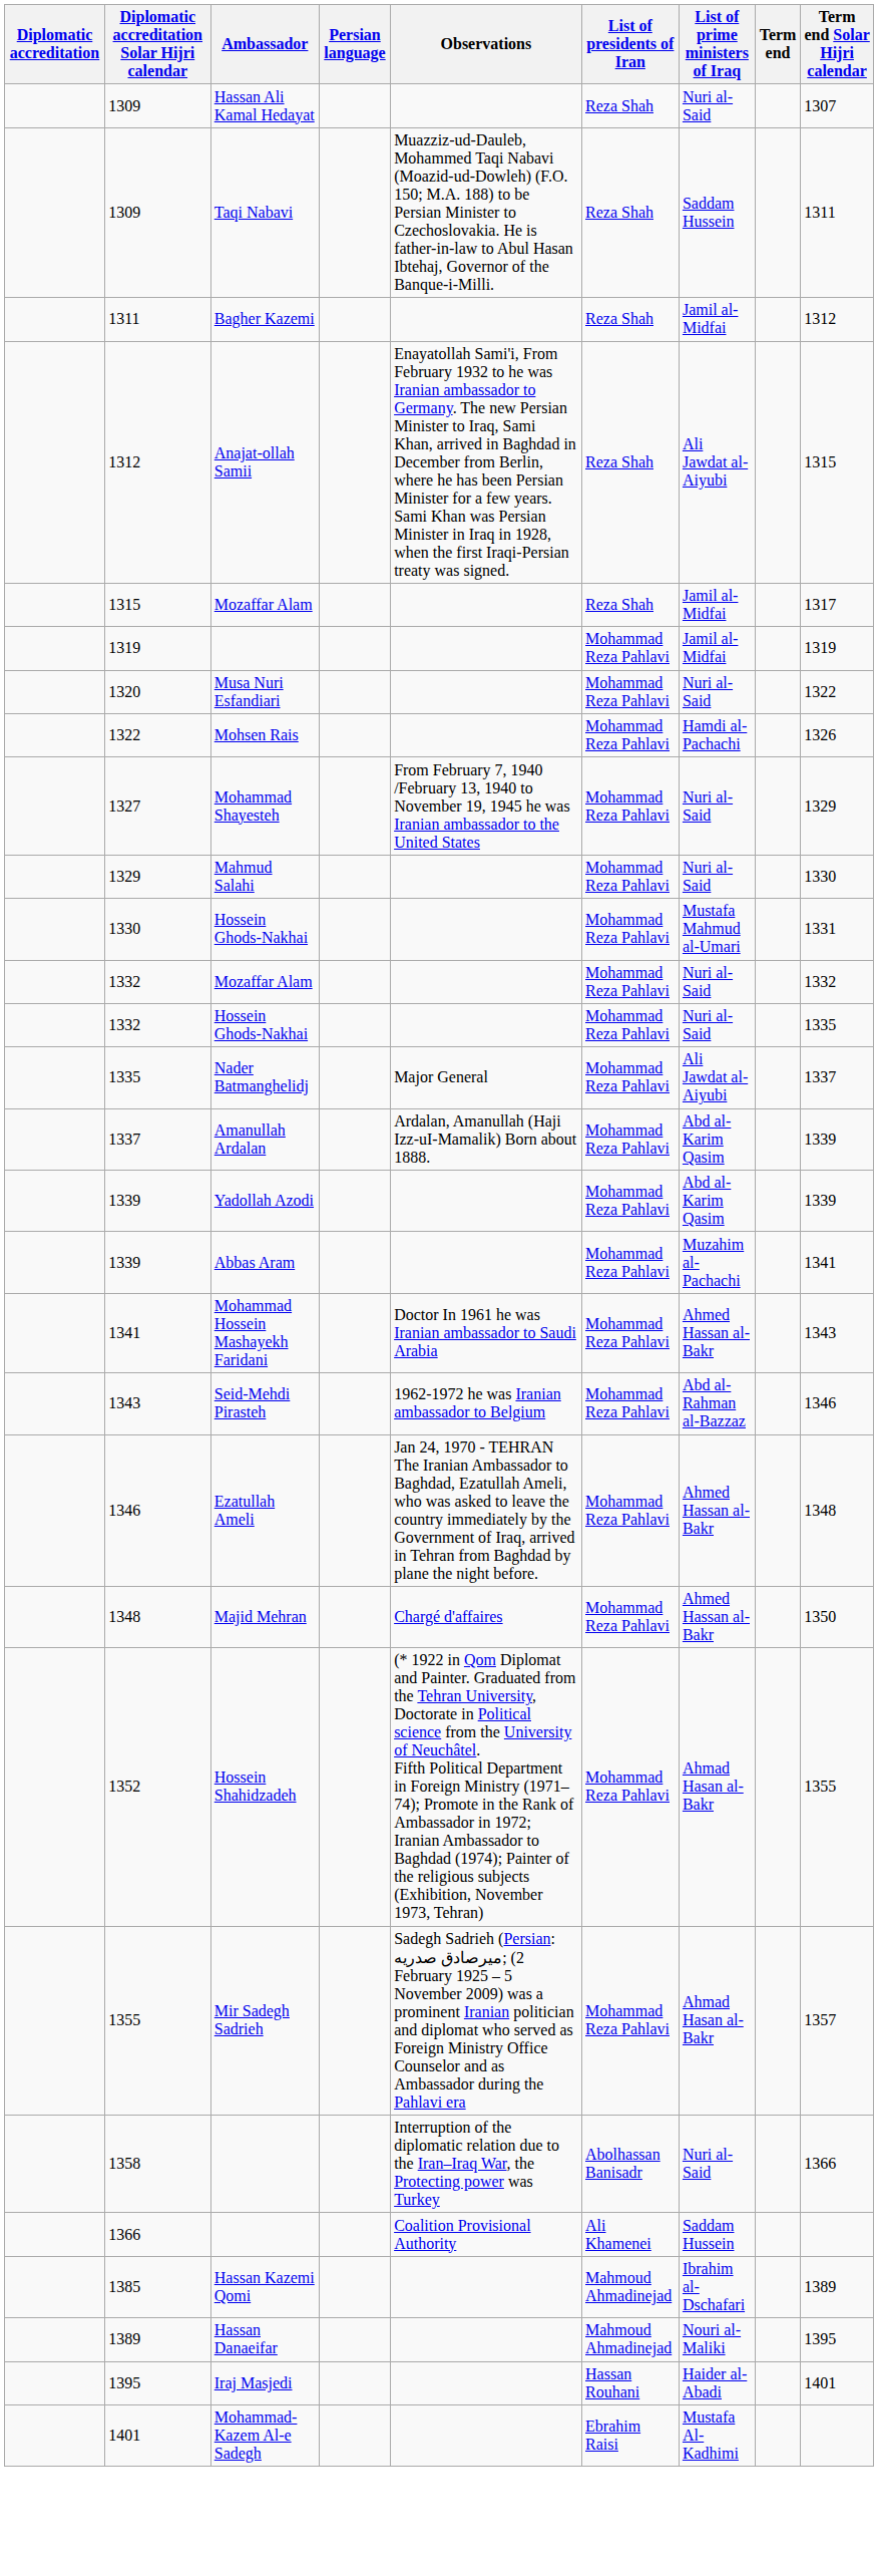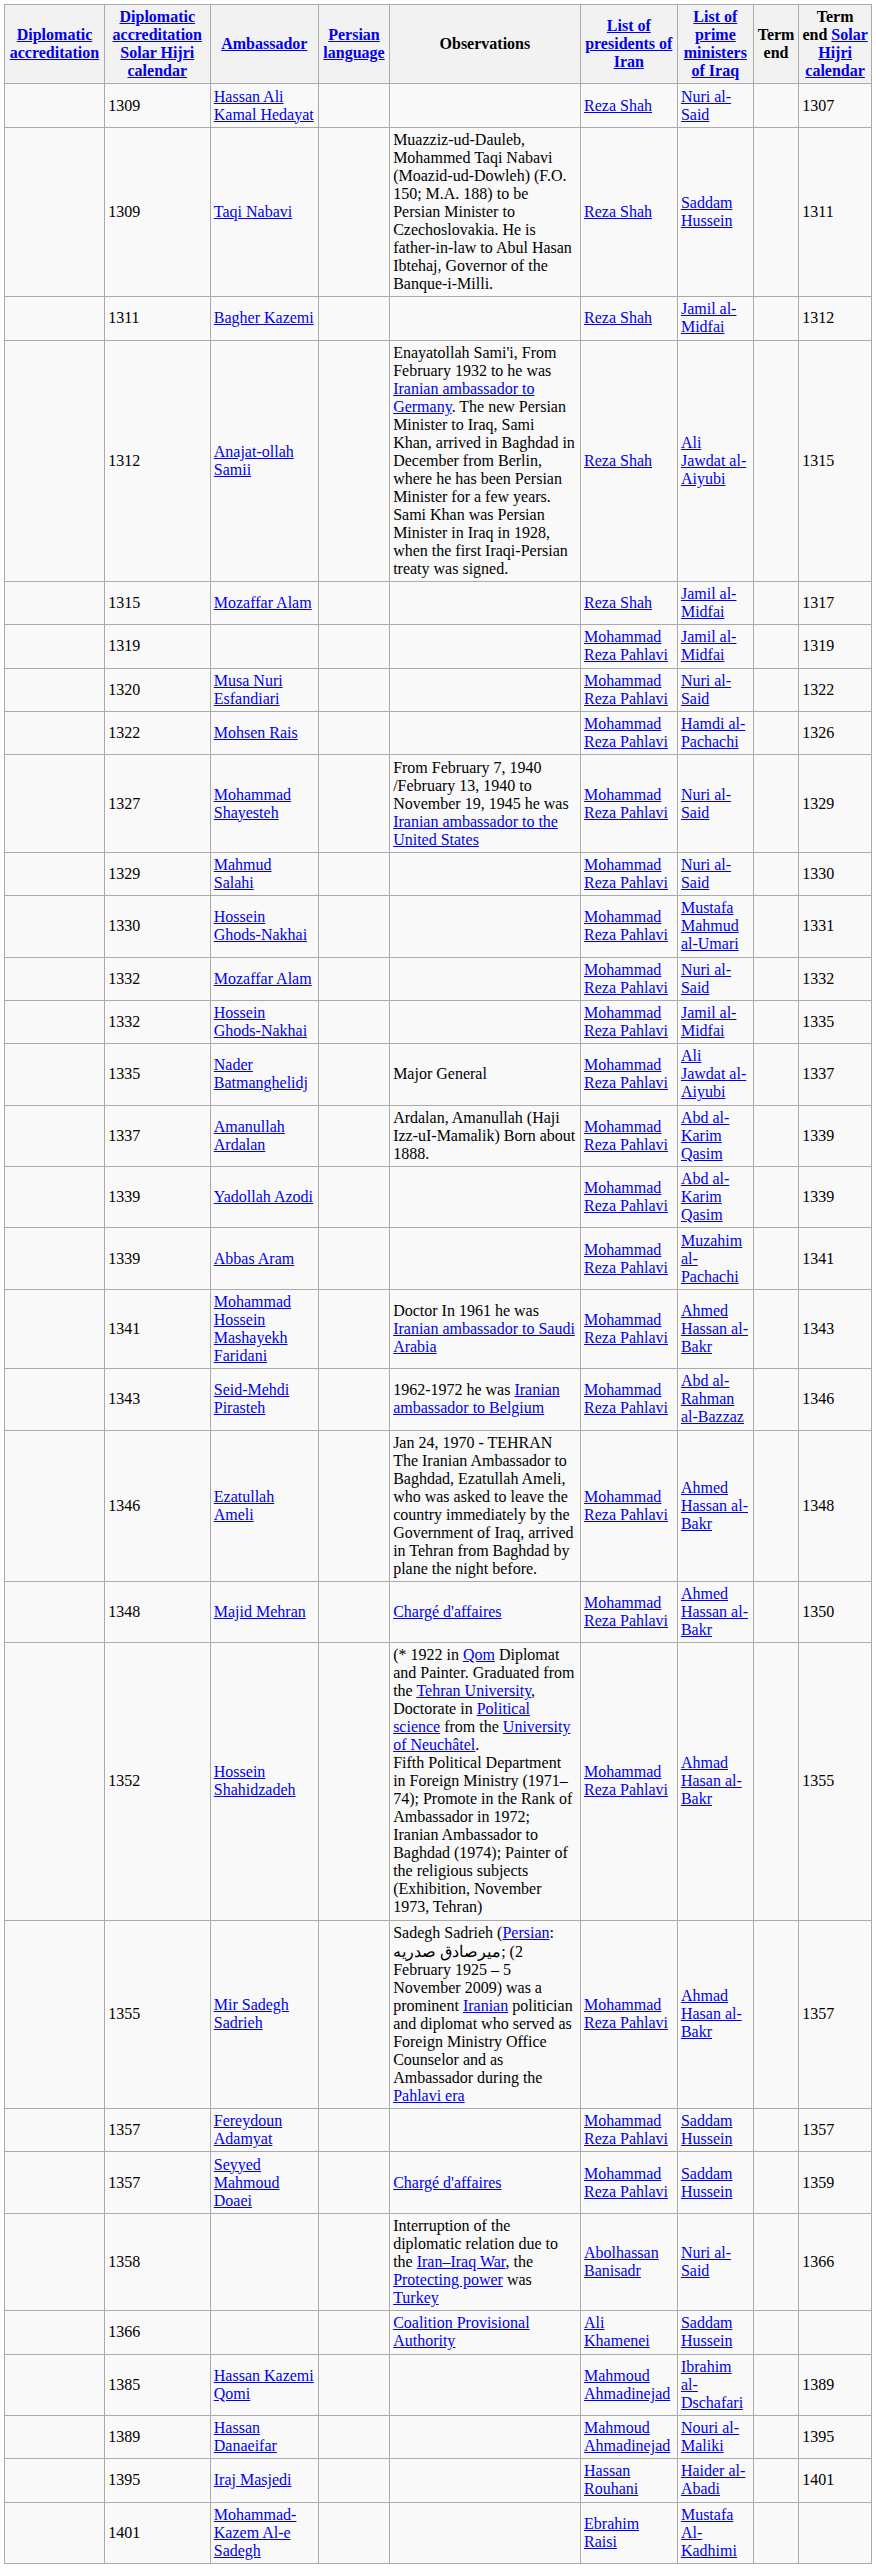1332 / Hossein Ghods-Nakhai | List of prime ministers of Iraq: Nuri al-Said -> Jamil al-Midfai
+ row: 1357 | Fereydoun Adamyat | Mohammad Reza Pahlavi | Saddam Hussein | 1357
+ row: 1357 | Seyyed Mahmoud Doaei | Chargé d'affaires | Mohammad Reza Pahlavi | Saddam Hussein | 1359
